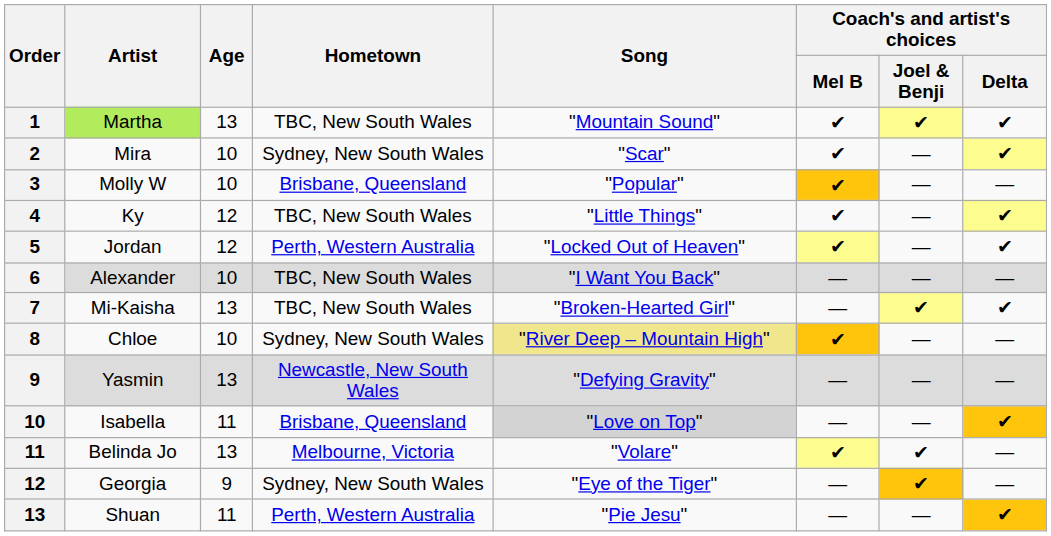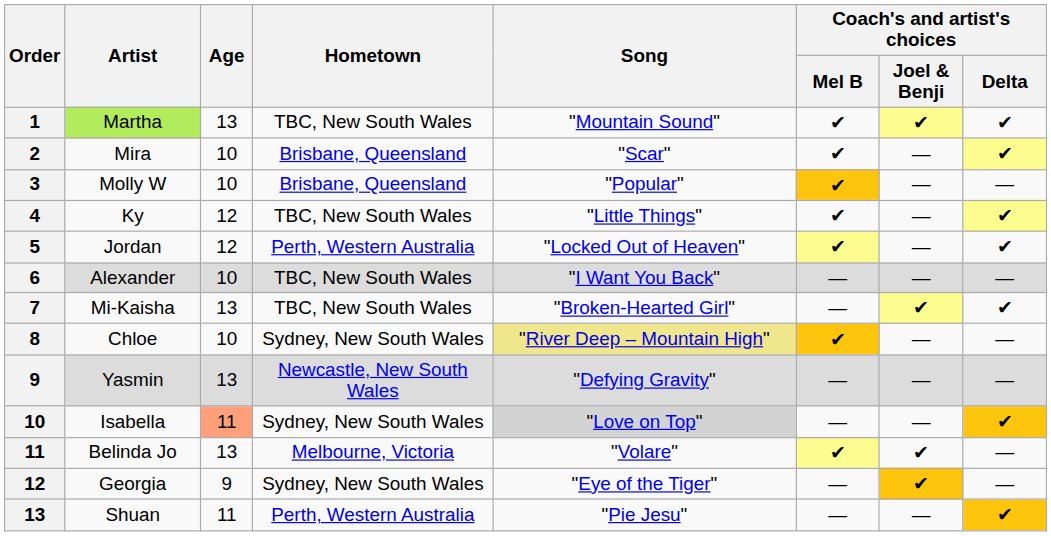Mira | Hometown: Sydney, New South Wales -> Brisbane, Queensland
Isabella | Age: no background -> lightsalmon background
Isabella | Hometown: Brisbane, Queensland -> Sydney, New South Wales
